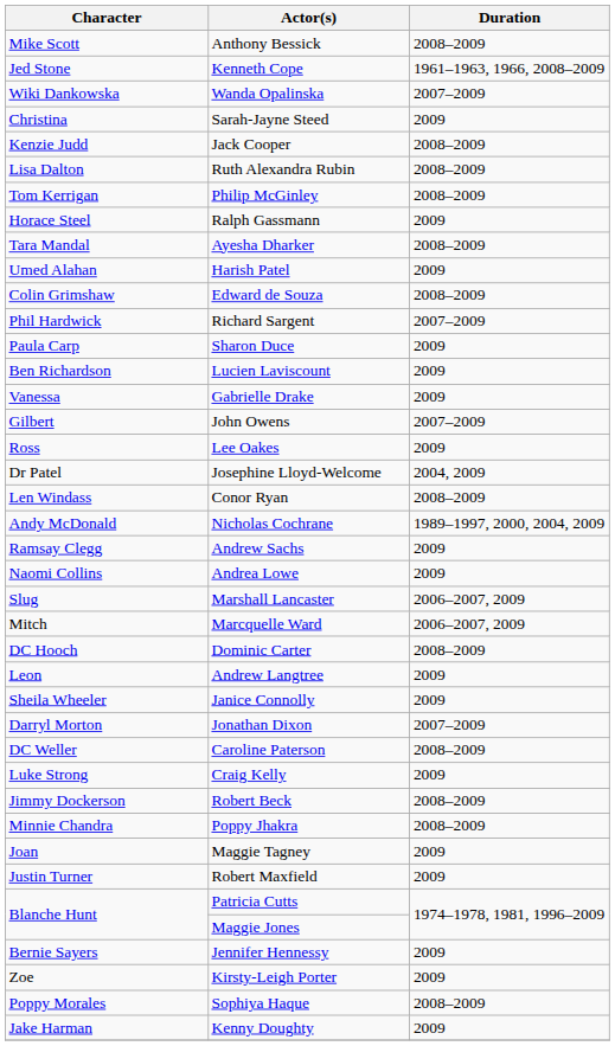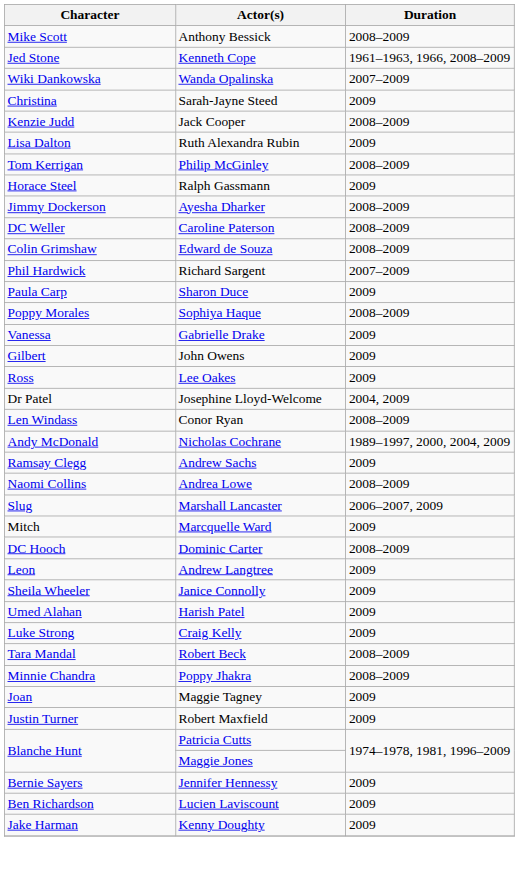Ruth Alexandra Rubin | Duration: 2008–2009 -> 2009
Ayesha Dharker | Character: Tara Mandal -> Jimmy Dockerson
rows swapped: Caroline Paterson <-> Harish Patel
rows swapped: Sophiya Haque <-> Lucien Laviscount
John Owens | Duration: 2007–2009 -> 2009
Andrea Lowe | Duration: 2009 -> 2008–2009
Marcquelle Ward | Duration: 2006–2007, 2009 -> 2009
- row: Darryl Morton | Jonathan Dixon | 2007–2009
Robert Beck | Character: Jimmy Dockerson -> Tara Mandal
- row: Zoe | Kirsty-Leigh Porter | 2009
